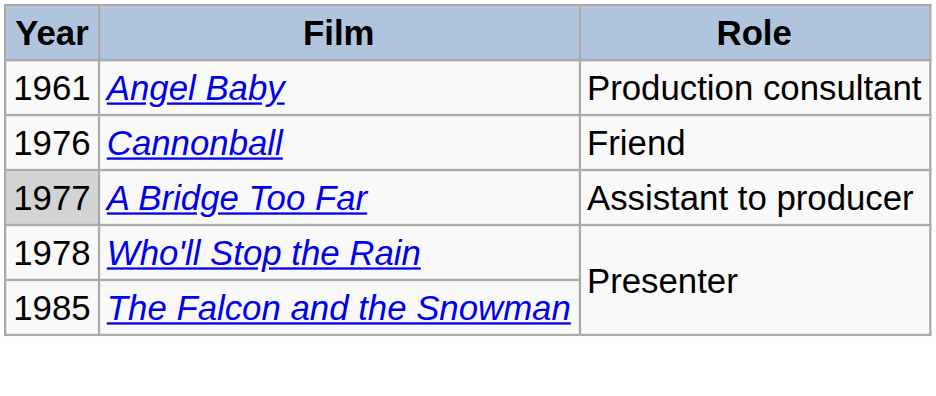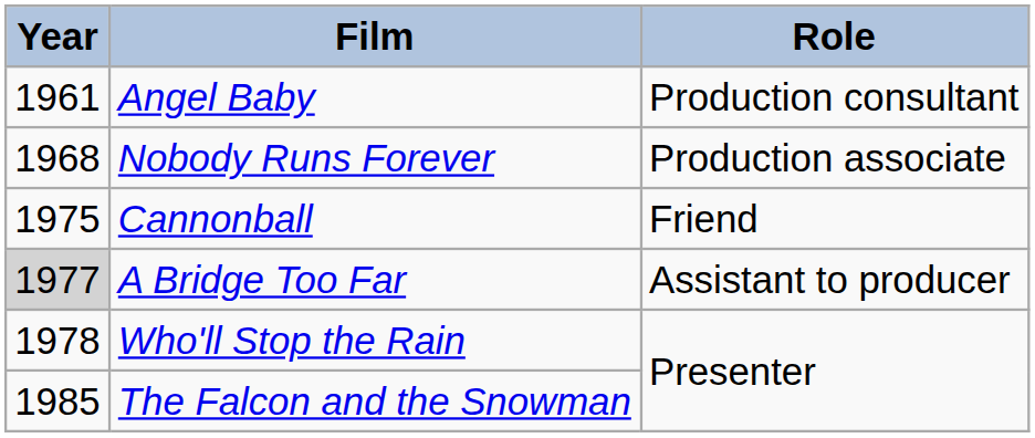+ row: 1968 | Nobody Runs Forever | Production associate
Cannonball | Year: 1976 -> 1975
